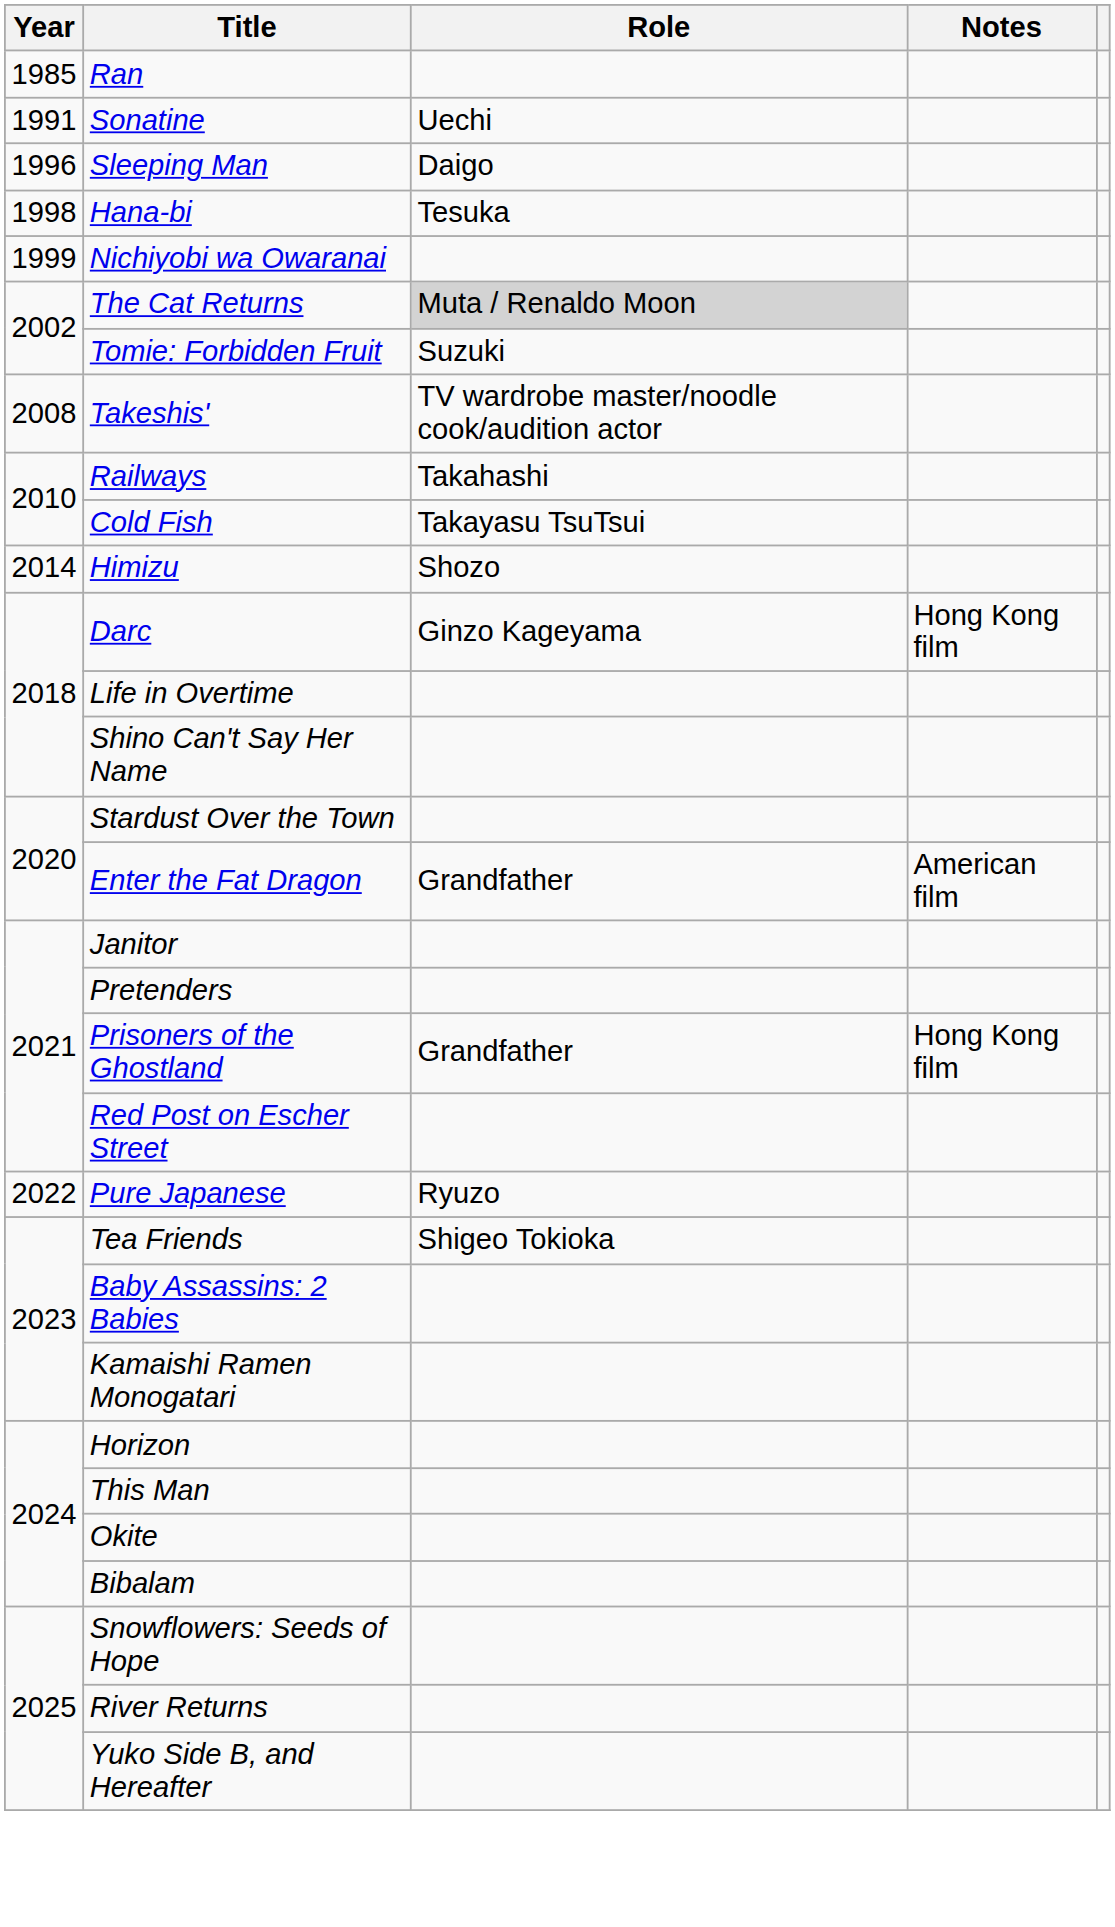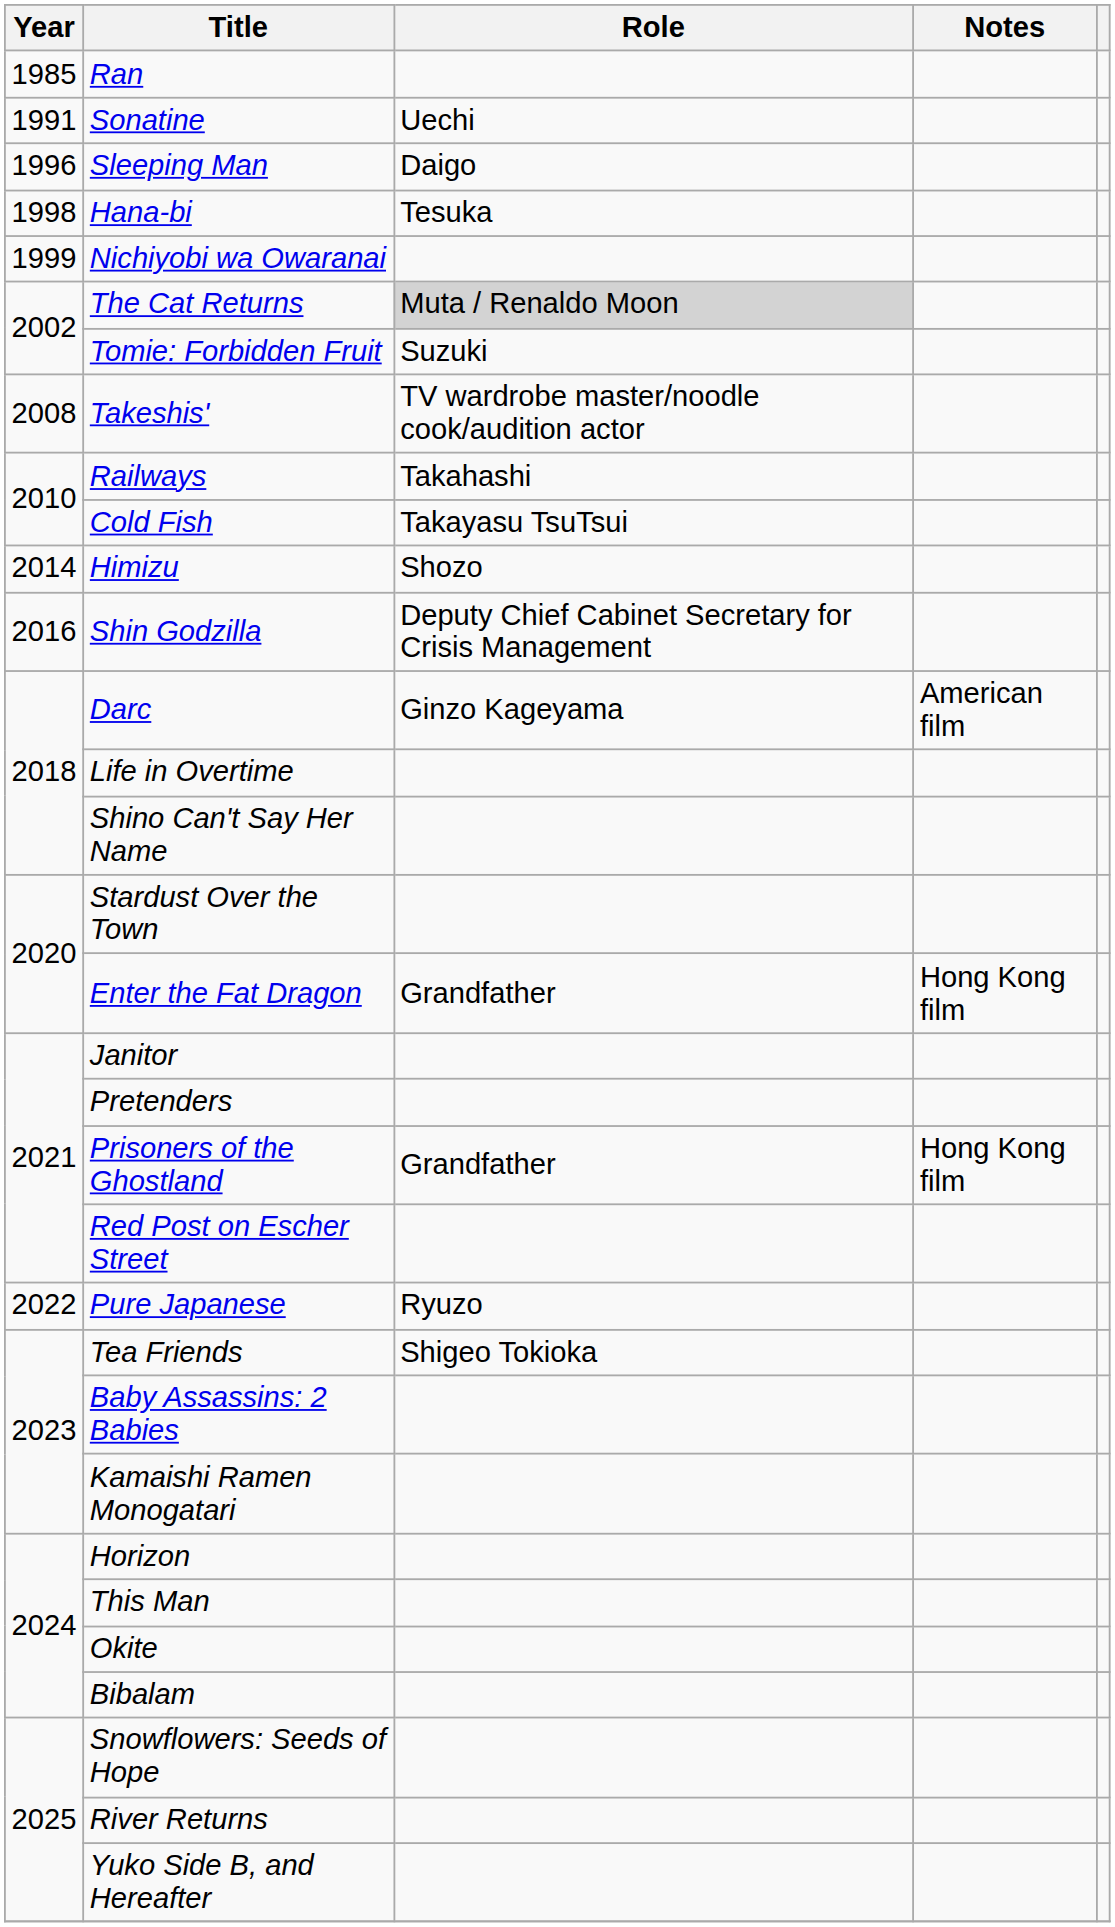+ row: 2016 | Shin Godzilla | Deputy Chief Cabinet Secretary for Crisis Management
Darc | Notes: Hong Kong film -> American film
Enter the Fat Dragon | Notes: American film -> Hong Kong film
